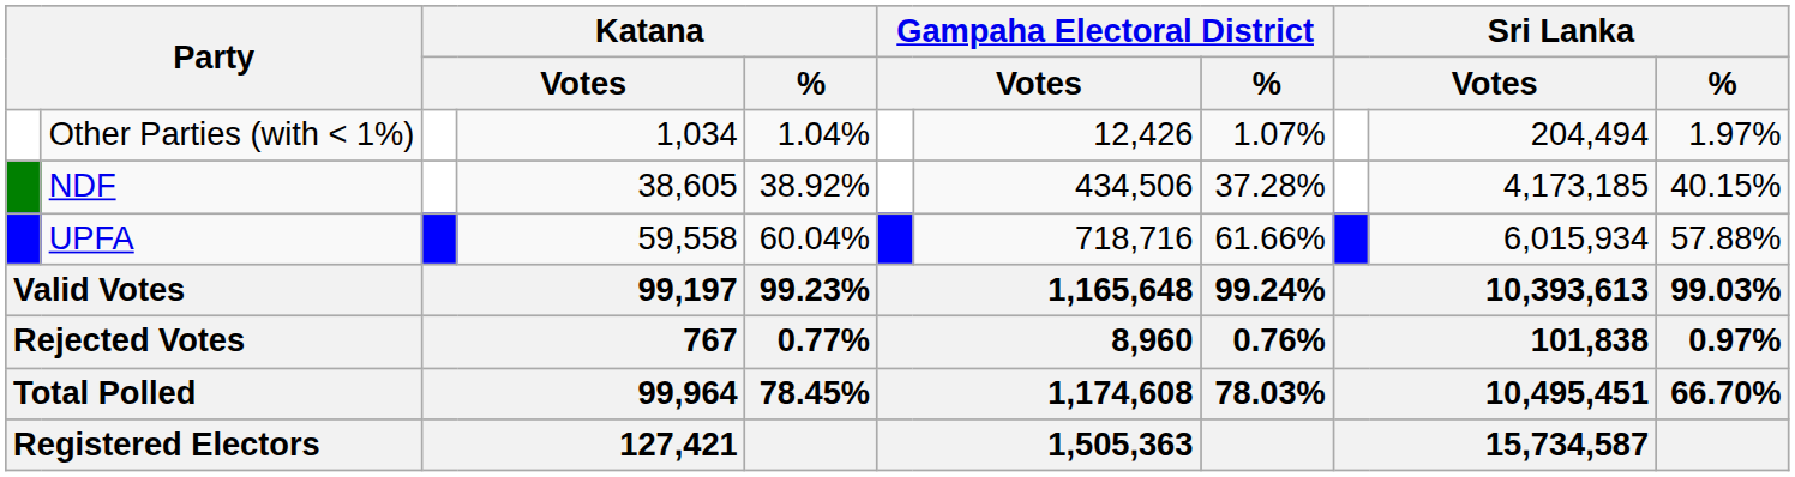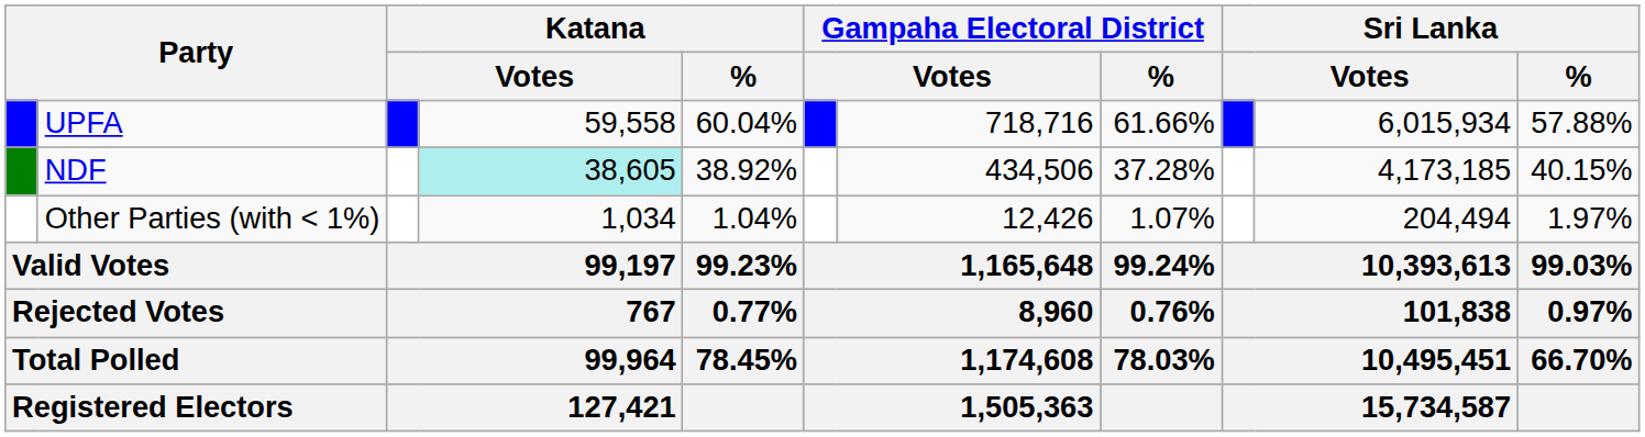rows swapped: UPFA <-> Other Parties (with < 1%)
NDF | column 4: no background -> paleturquoise background
